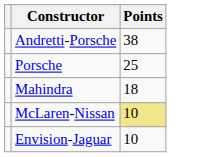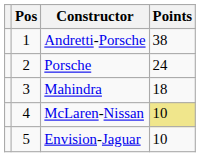+ column: Pos | 1 | 2 | 3 | 4 | 5
Porsche | Points: 25 -> 24
